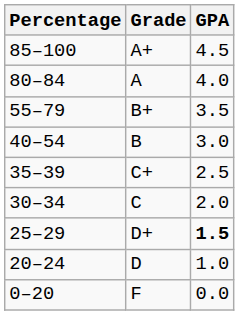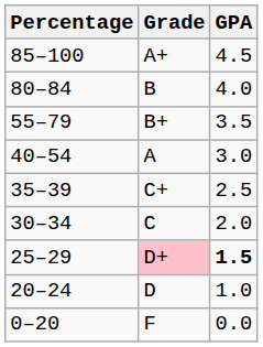80–84 | Grade: A -> B
40–54 | Grade: B -> A
25–29 | Grade: no background -> pink background
